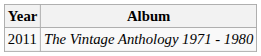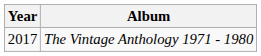The Vintage Anthology 1971 - 1980 | Year: 2011 -> 2017
